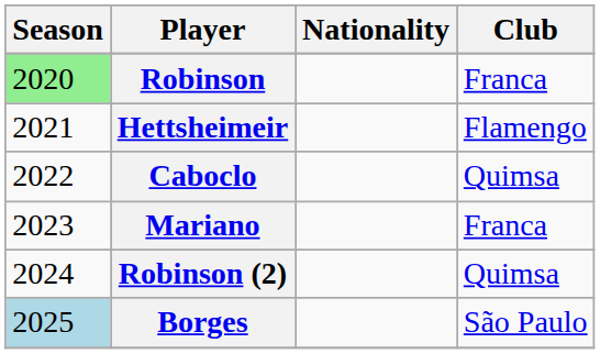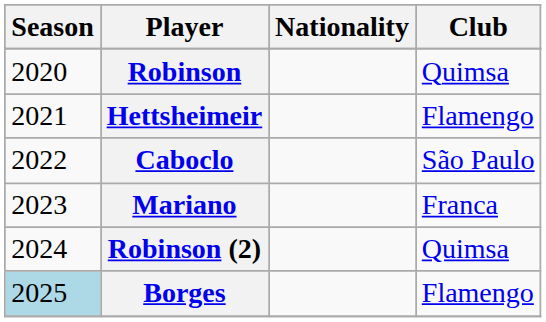Robinson | Season: lightgreen background -> no background
Robinson | Club: Franca -> Quimsa
Caboclo | Club: Quimsa -> São Paulo
Borges | Club: São Paulo -> Flamengo
